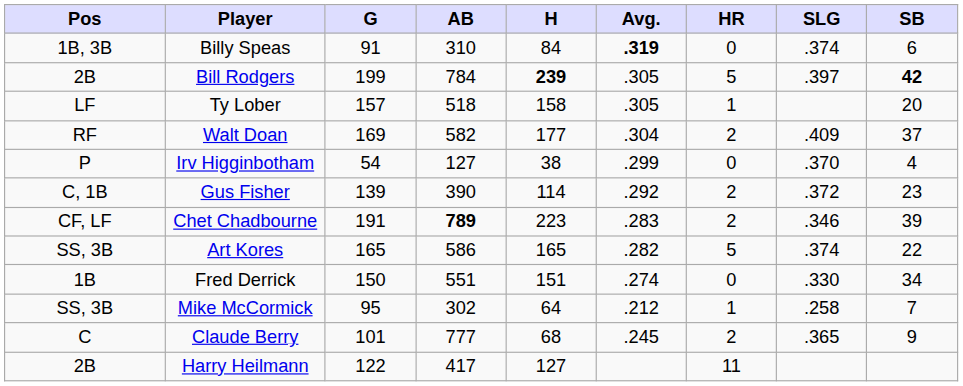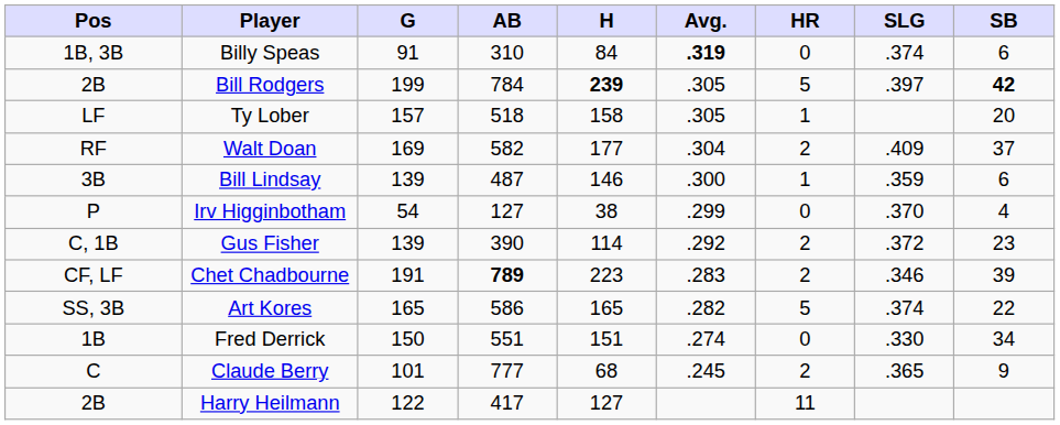+ row: 3B | Bill Lindsay | 139 | 487 | 146 | .300 | 1 | .359 | 6
- row: SS, 3B | Mike McCormick | 95 | 302 | 64 | .212 | 1 | .258 | 7
